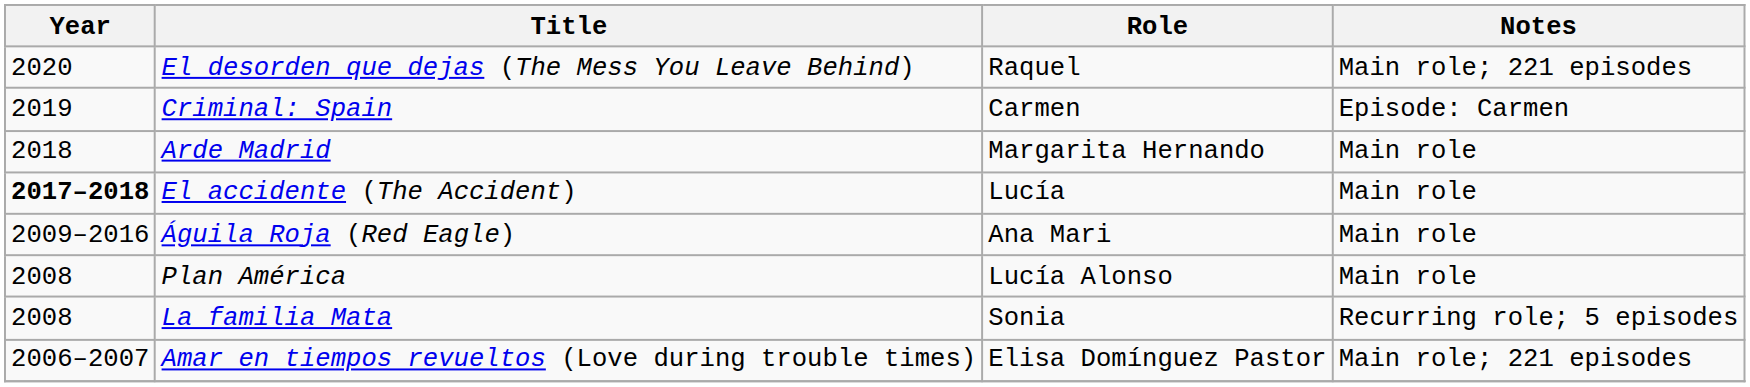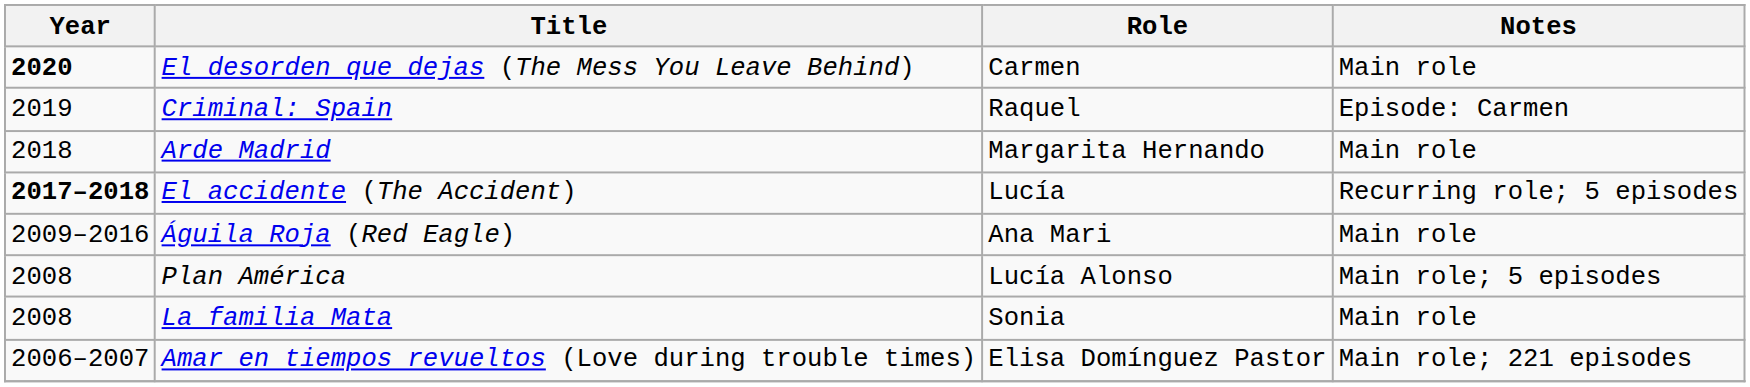El desorden que dejas (The Mess You Leave Behind) | Year: normal -> bold
El desorden que dejas (The Mess You Leave Behind) | Role: Raquel -> Carmen
El desorden que dejas (The Mess You Leave Behind) | Notes: Main role; 221 episodes -> Main role
Criminal: Spain | Role: Carmen -> Raquel
El accidente (The Accident) | Notes: Main role -> Recurring role; 5 episodes
Plan América | Notes: Main role -> Main role; 5 episodes
La familia Mata | Notes: Recurring role; 5 episodes -> Main role
